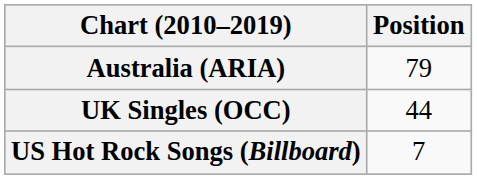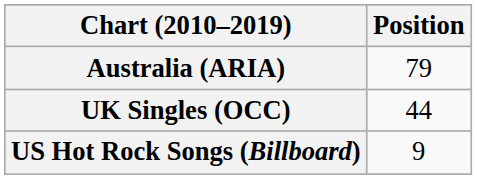US Hot Rock Songs (Billboard) | Position: 7 -> 9
